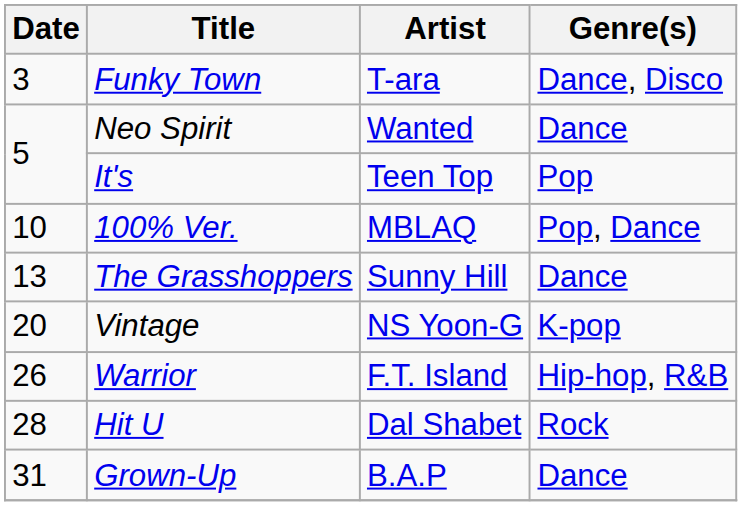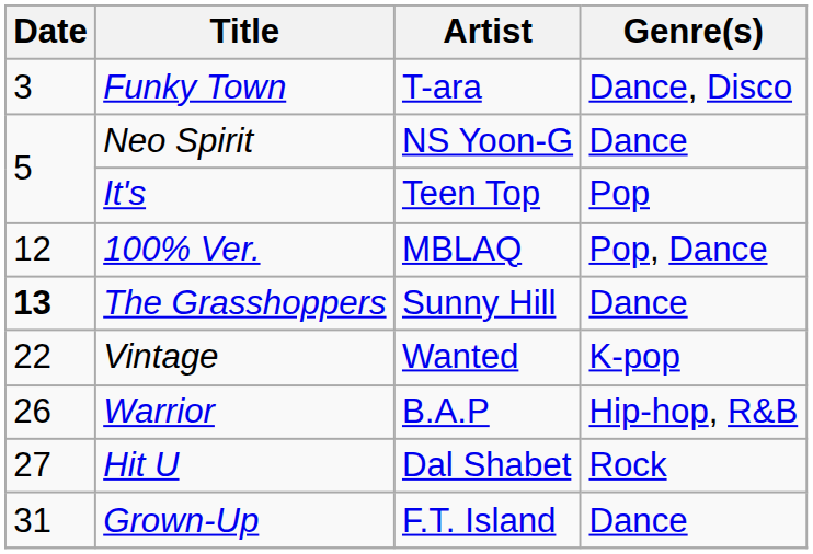Neo Spirit | Artist: Wanted -> NS Yoon-G
100% Ver. | Date: 10 -> 12
The Grasshoppers | Date: normal -> bold
Vintage | Date: 20 -> 22
Vintage | Artist: NS Yoon-G -> Wanted
Warrior | Artist: F.T. Island -> B.A.P
Hit U | Date: 28 -> 27
Grown-Up | Artist: B.A.P -> F.T. Island
